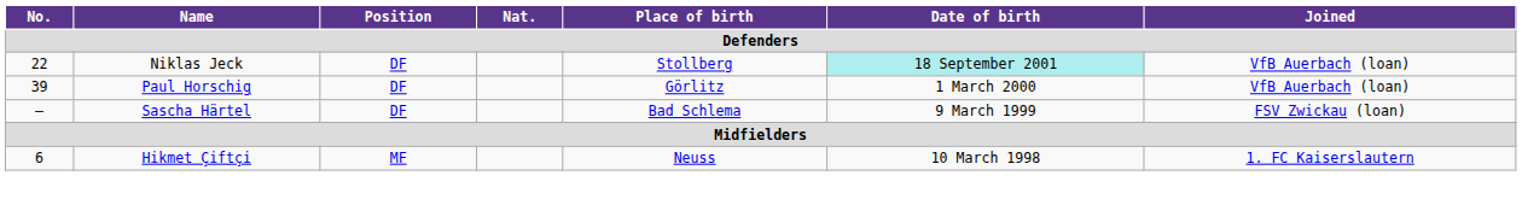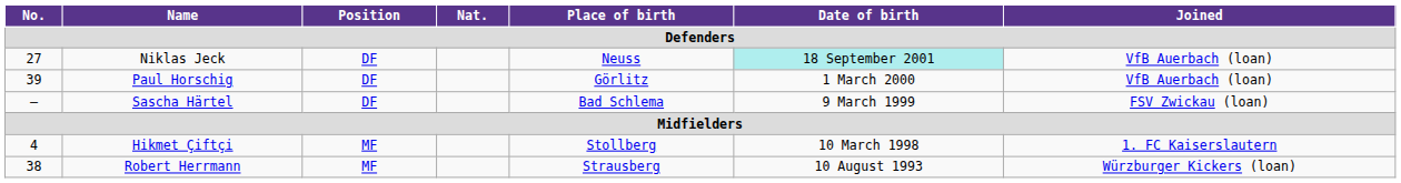Niklas Jeck | No.: 22 -> 27
Niklas Jeck | Place of birth: Stollberg -> Neuss
Hikmet Çiftçi | No.: 6 -> 4
Hikmet Çiftçi | Place of birth: Neuss -> Stollberg
+ row: 38 | Robert Herrmann | MF | Strausberg | 10 August 1993 | Würzburger Kickers (loan)
